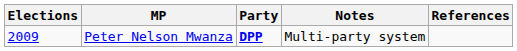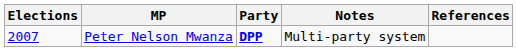Peter Nelson Mwanza | Elections: 2009 -> 2007
